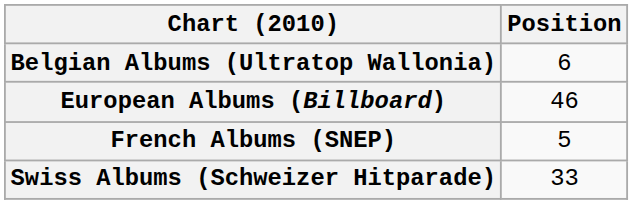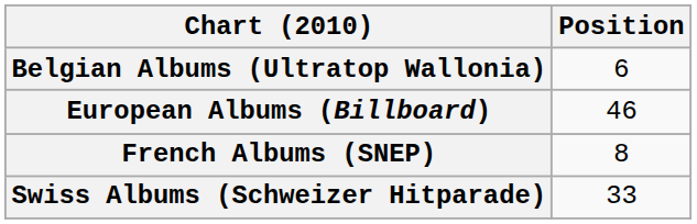French Albums (SNEP) | Position: 5 -> 8
